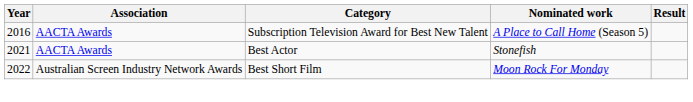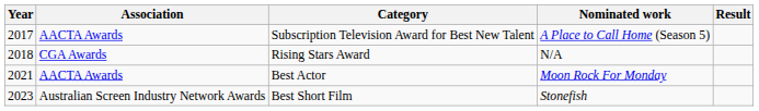Subscription Television Award for Best New Talent | Year: 2016 -> 2017
+ row: 2018 | CGA Awards | Rising Stars Award | N/A
Best Actor | Nominated work: Stonefish -> Moon Rock For Monday
Best Short Film | Year: 2022 -> 2023
Best Short Film | Nominated work: Moon Rock For Monday -> Stonefish
